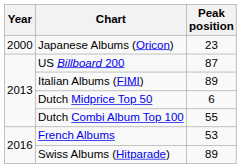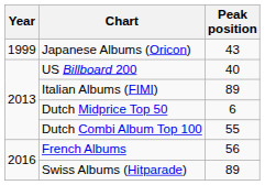Japanese Albums (Oricon) | Year: 2000 -> 1999
Japanese Albums (Oricon) | Peak position: 23 -> 43
US Billboard 200 | Peak position: 87 -> 40
French Albums | Peak position: 53 -> 56
